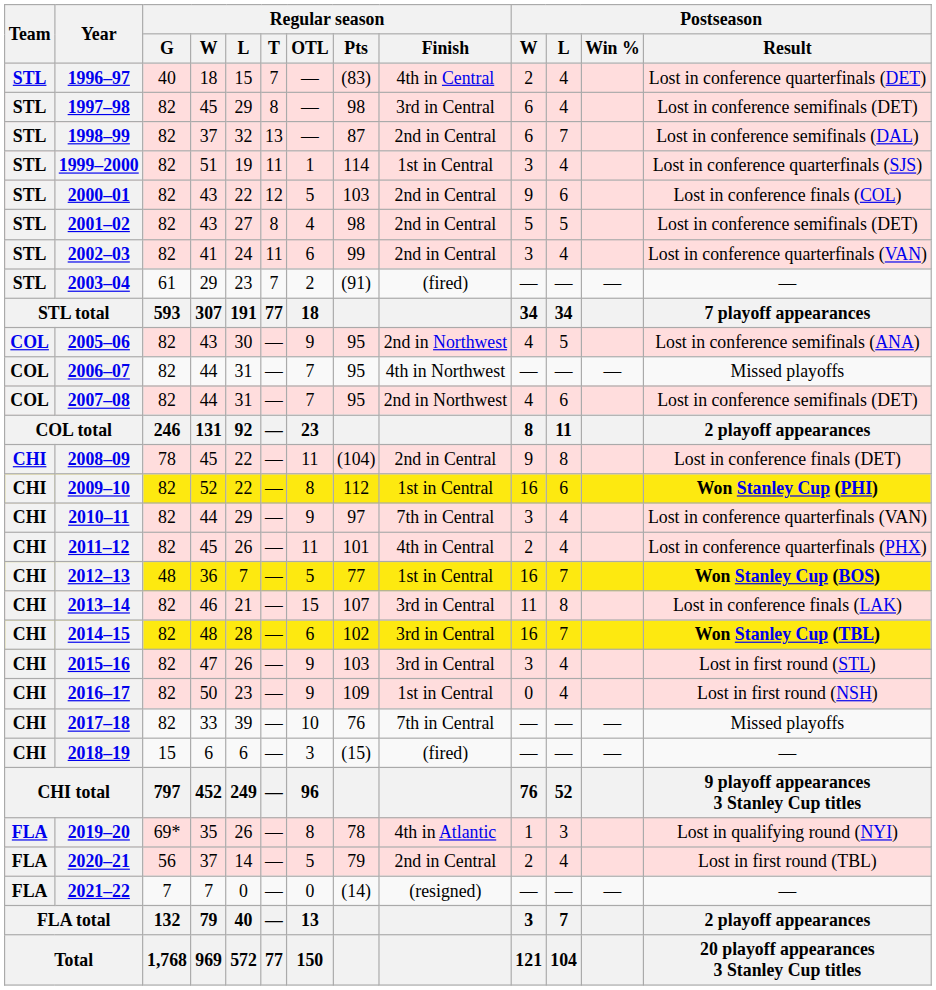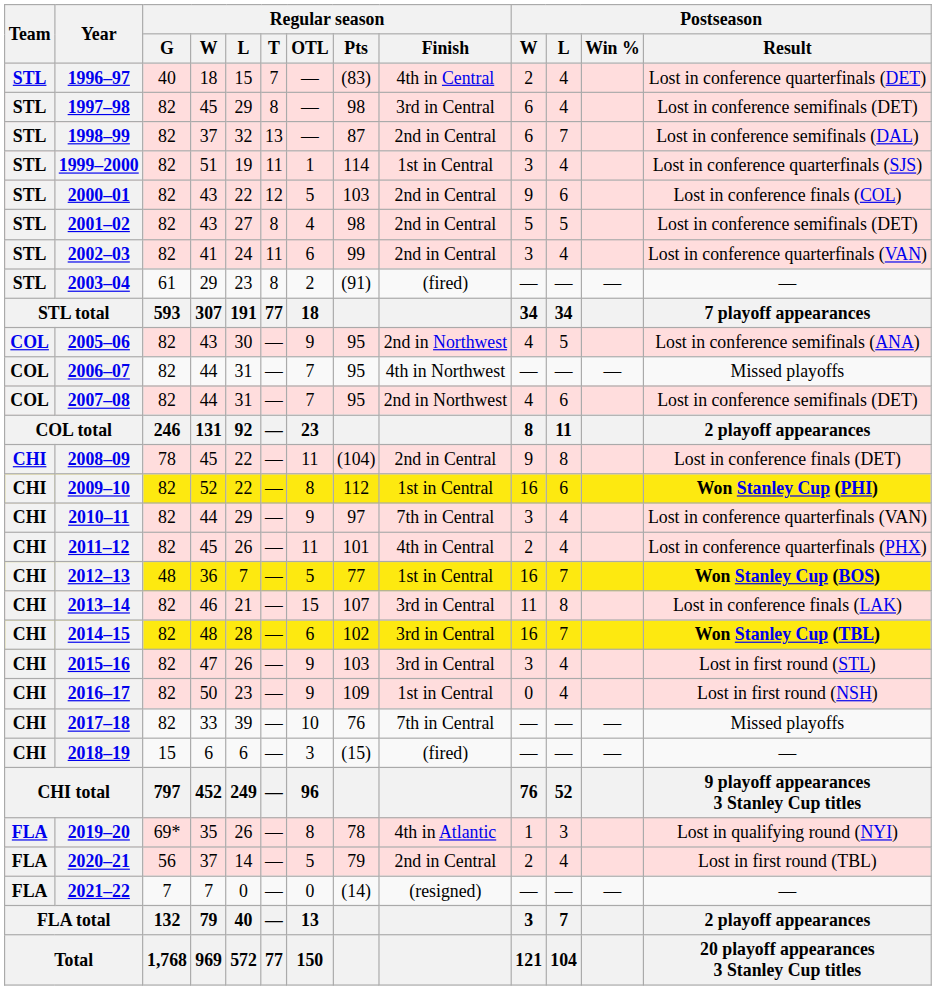2003–04 | Regular season / T: 7 -> 8
